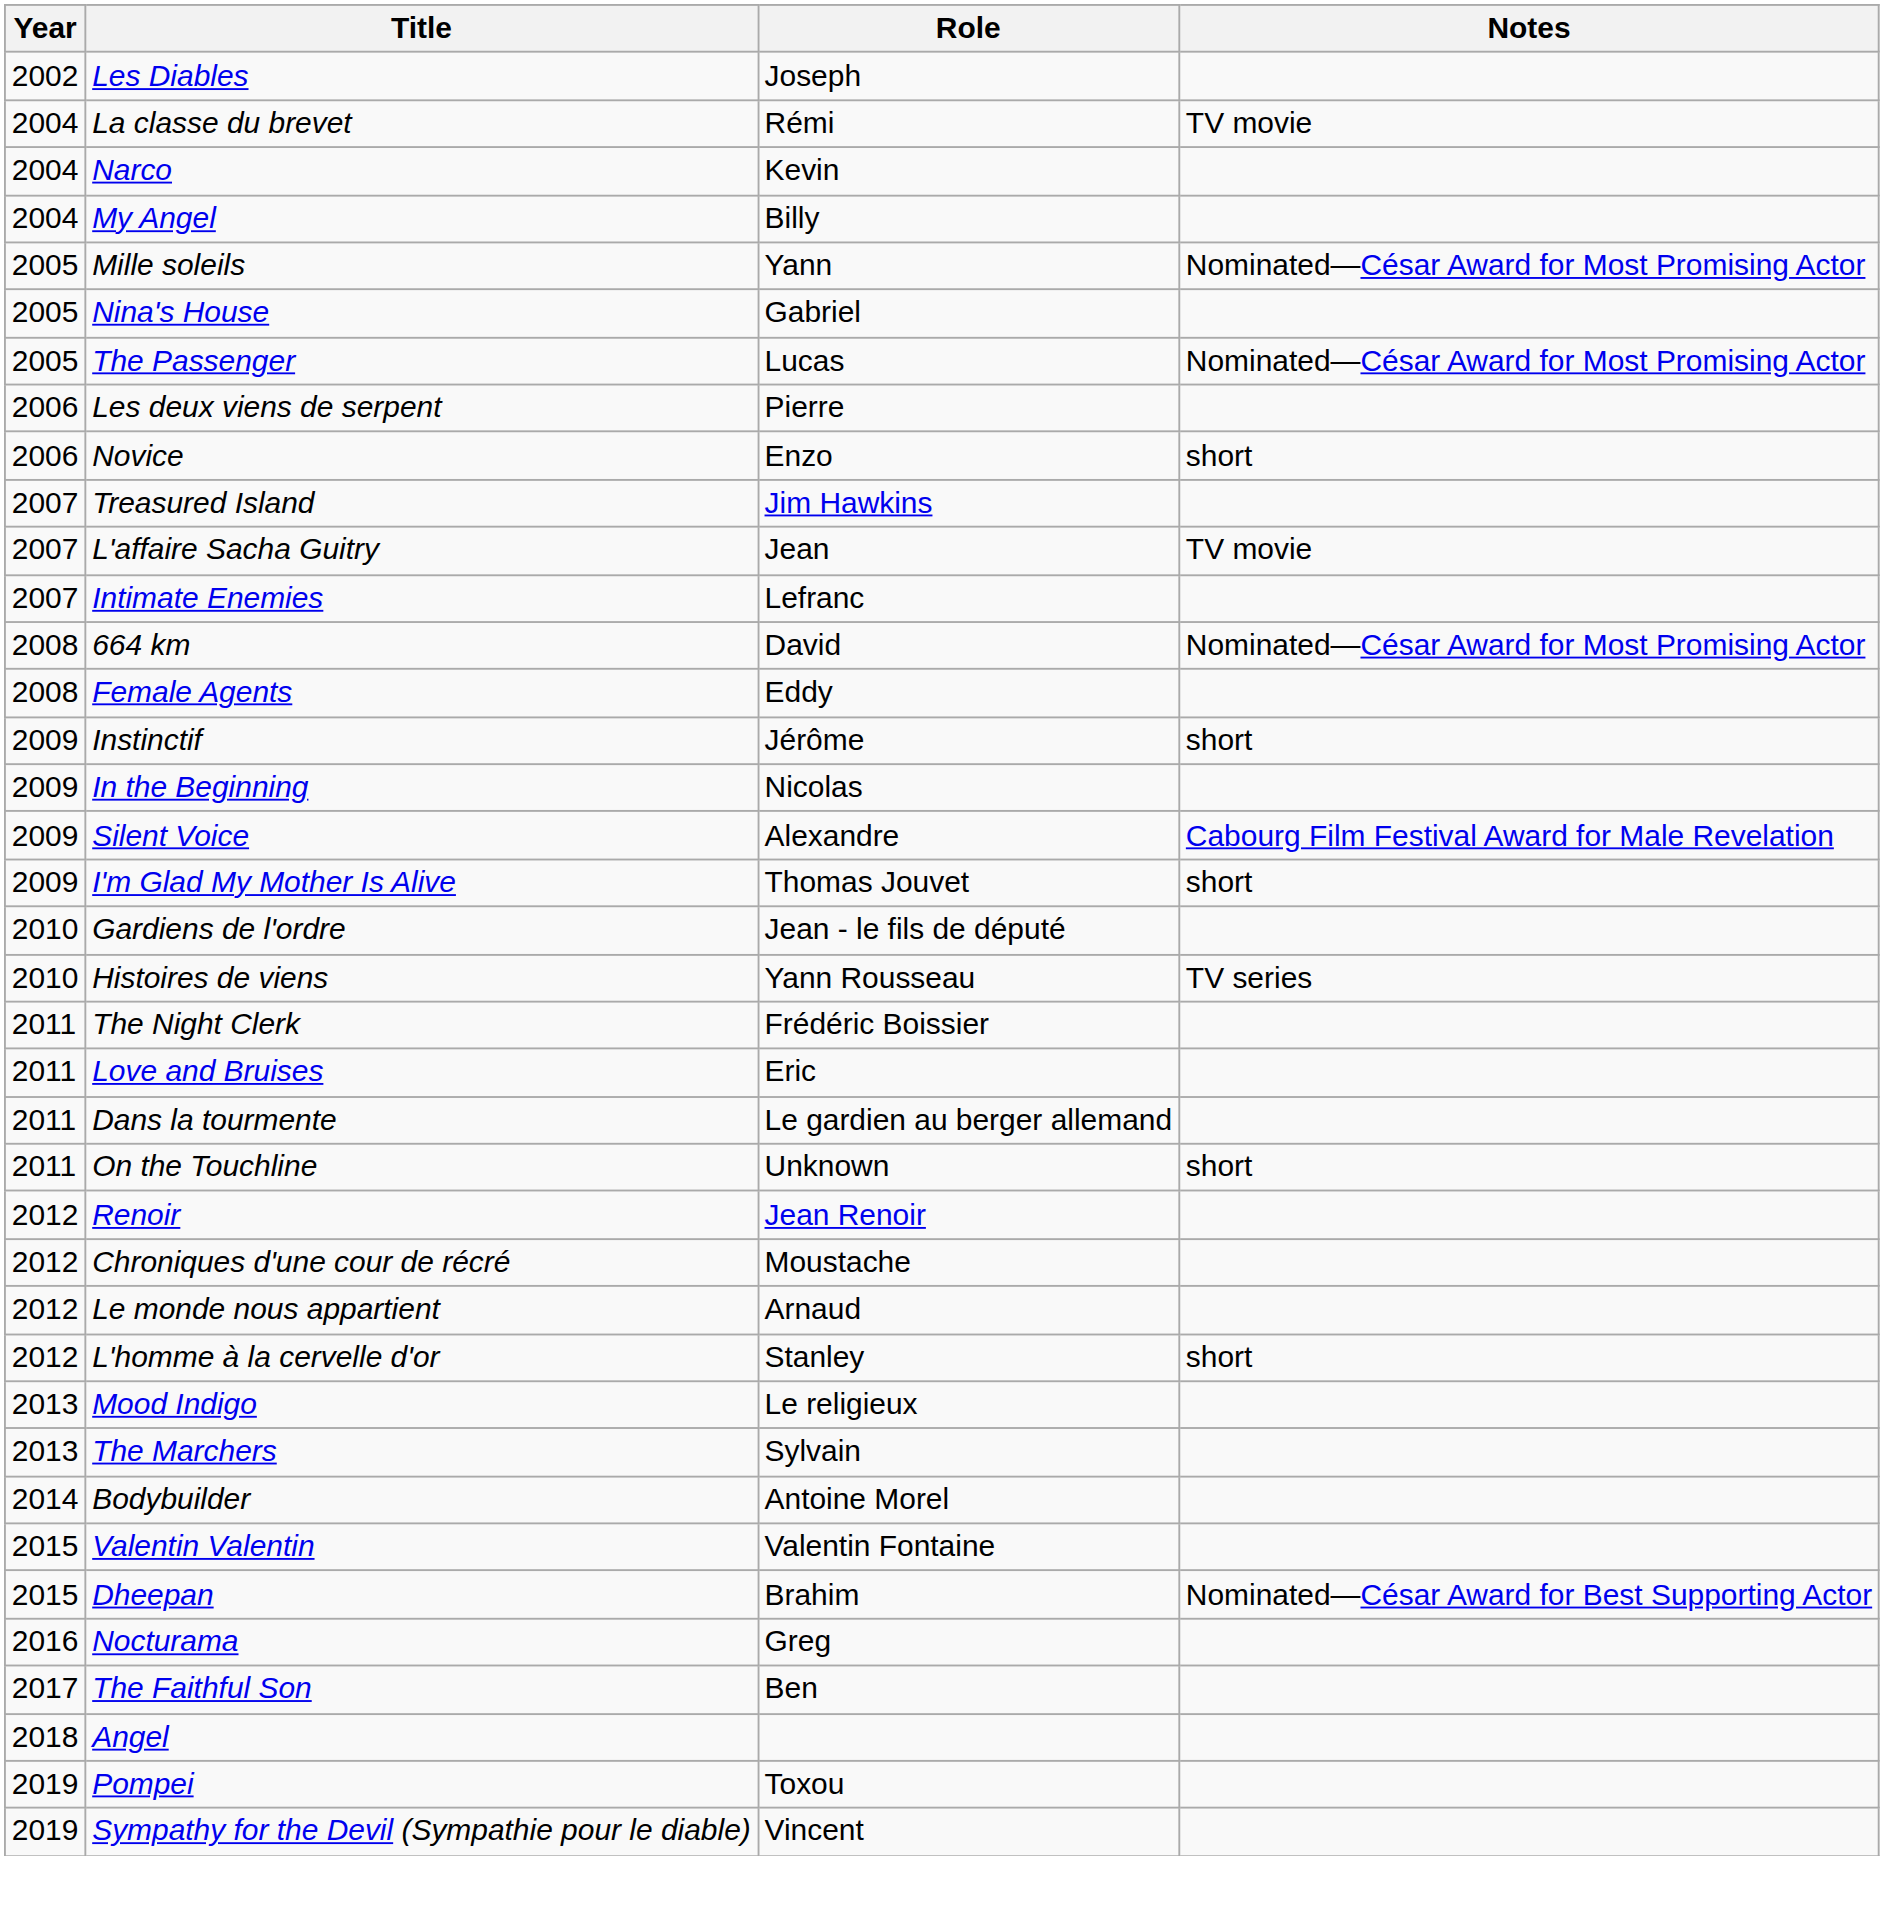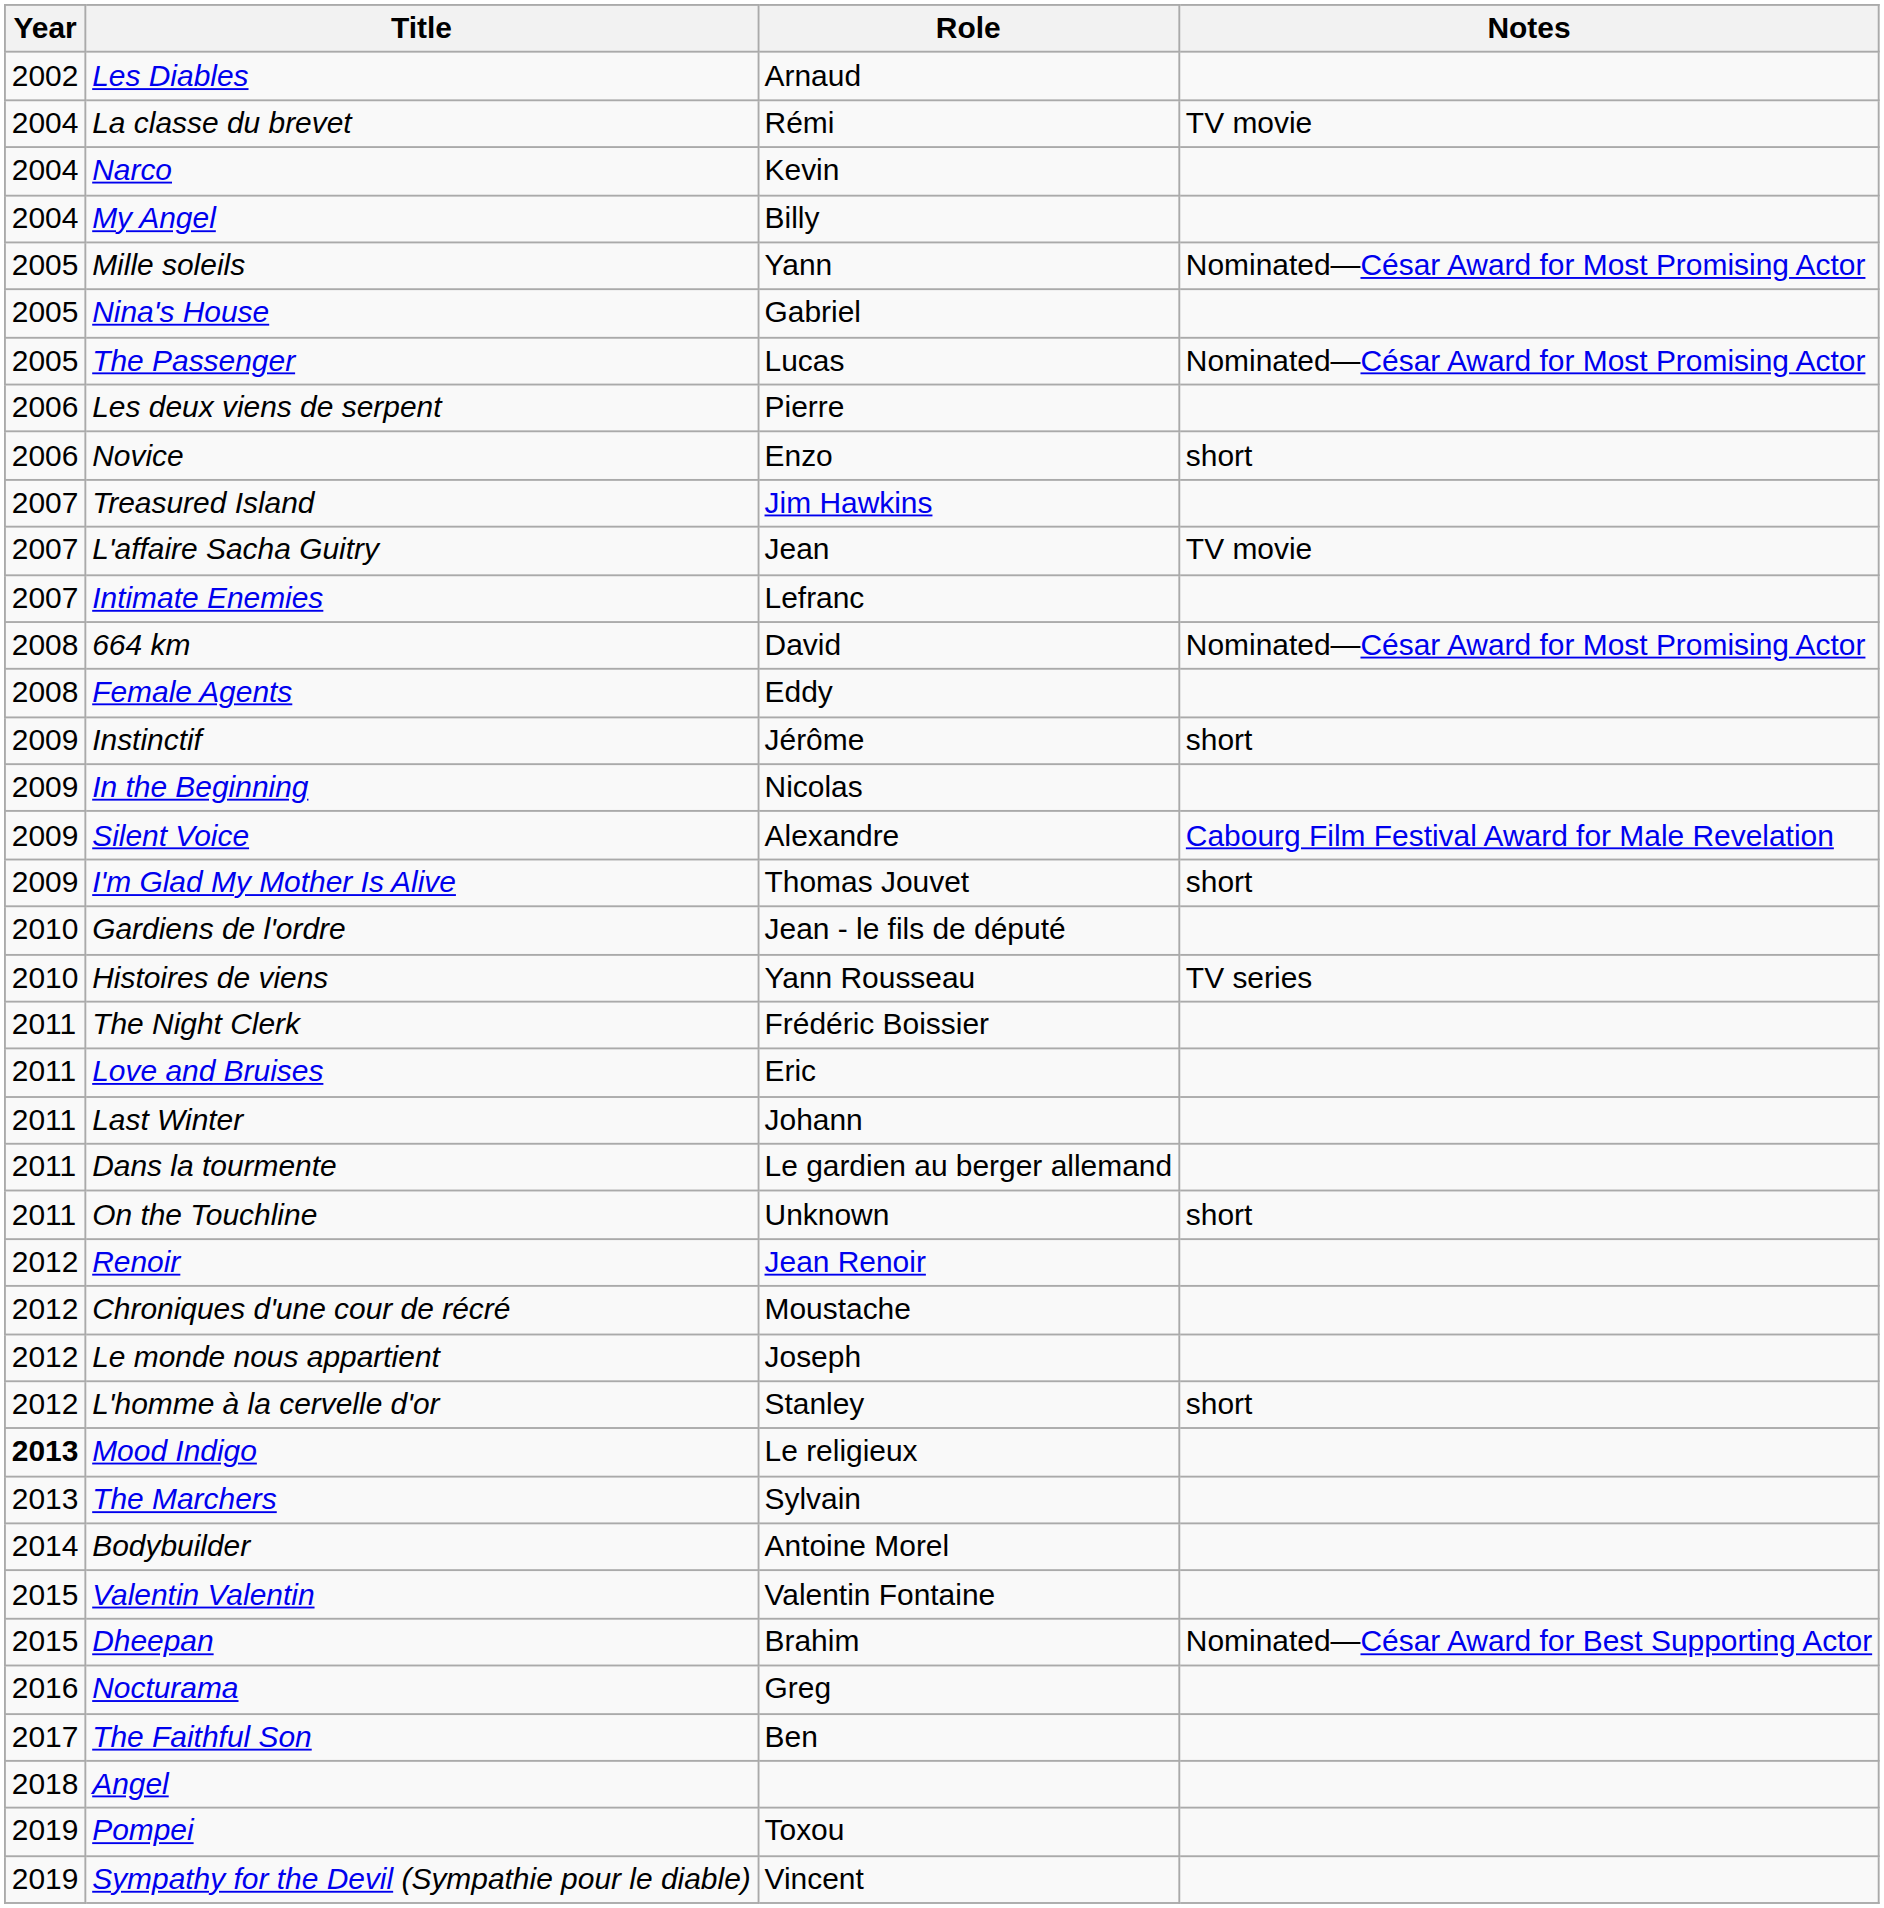Les Diables | Role: Joseph -> Arnaud
+ row: 2011 | Last Winter | Johann
Le monde nous appartient | Role: Arnaud -> Joseph
Mood Indigo | Year: normal -> bold
